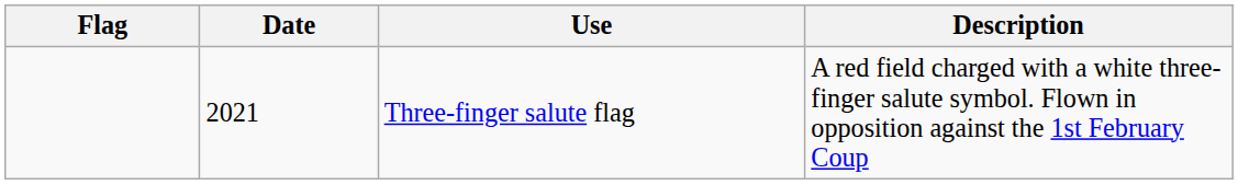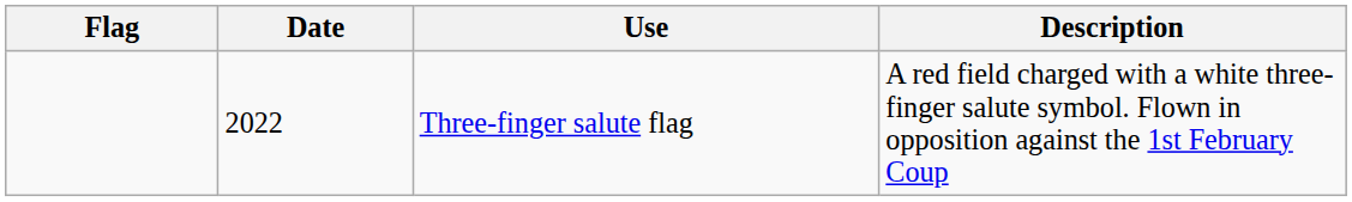Three-finger salute flag | Date: 2021 -> 2022
